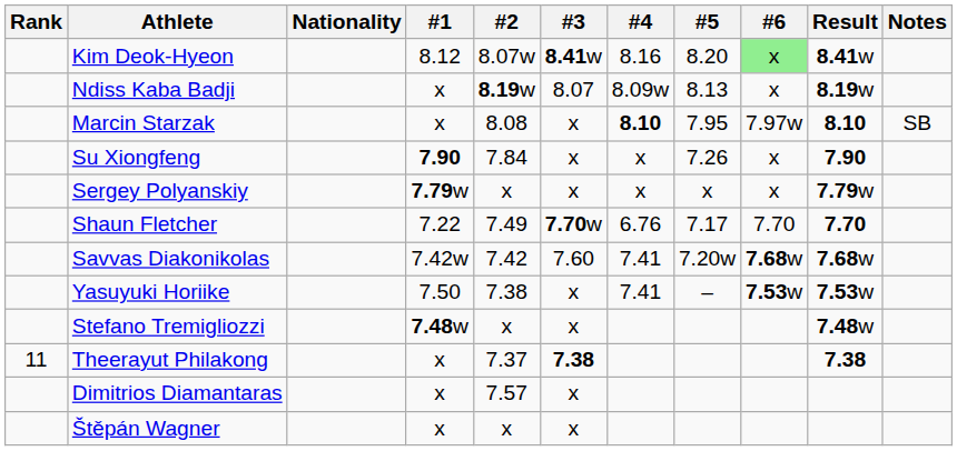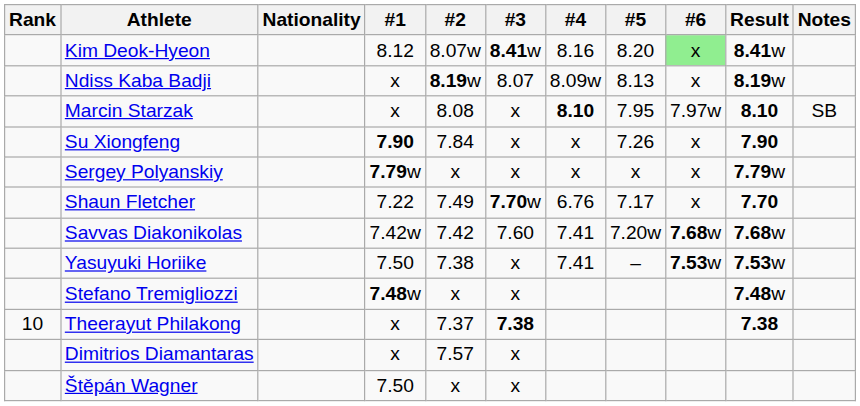Shaun Fletcher | #6: 7.70 -> x
Theerayut Philakong | Rank: 11 -> 10
Štěpán Wagner | #1: x -> 7.50
